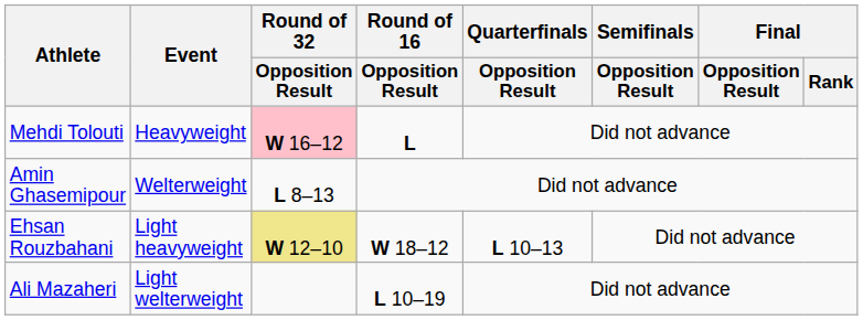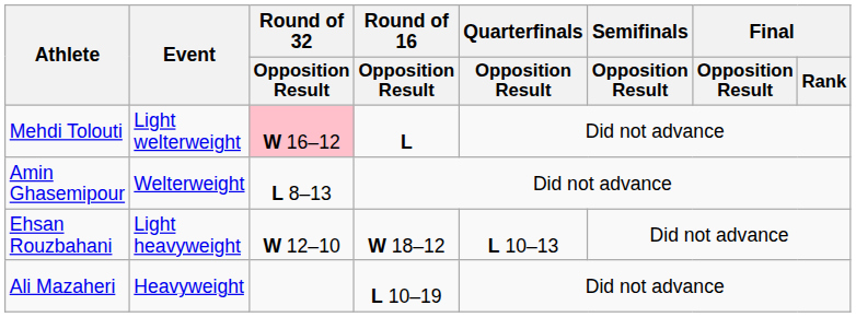Mehdi Tolouti | Event: Heavyweight -> Light welterweight
Ehsan Rouzbahani | Round of 32 / Opposition Result: khaki background -> no background
Ali Mazaheri | Event: Light welterweight -> Heavyweight
